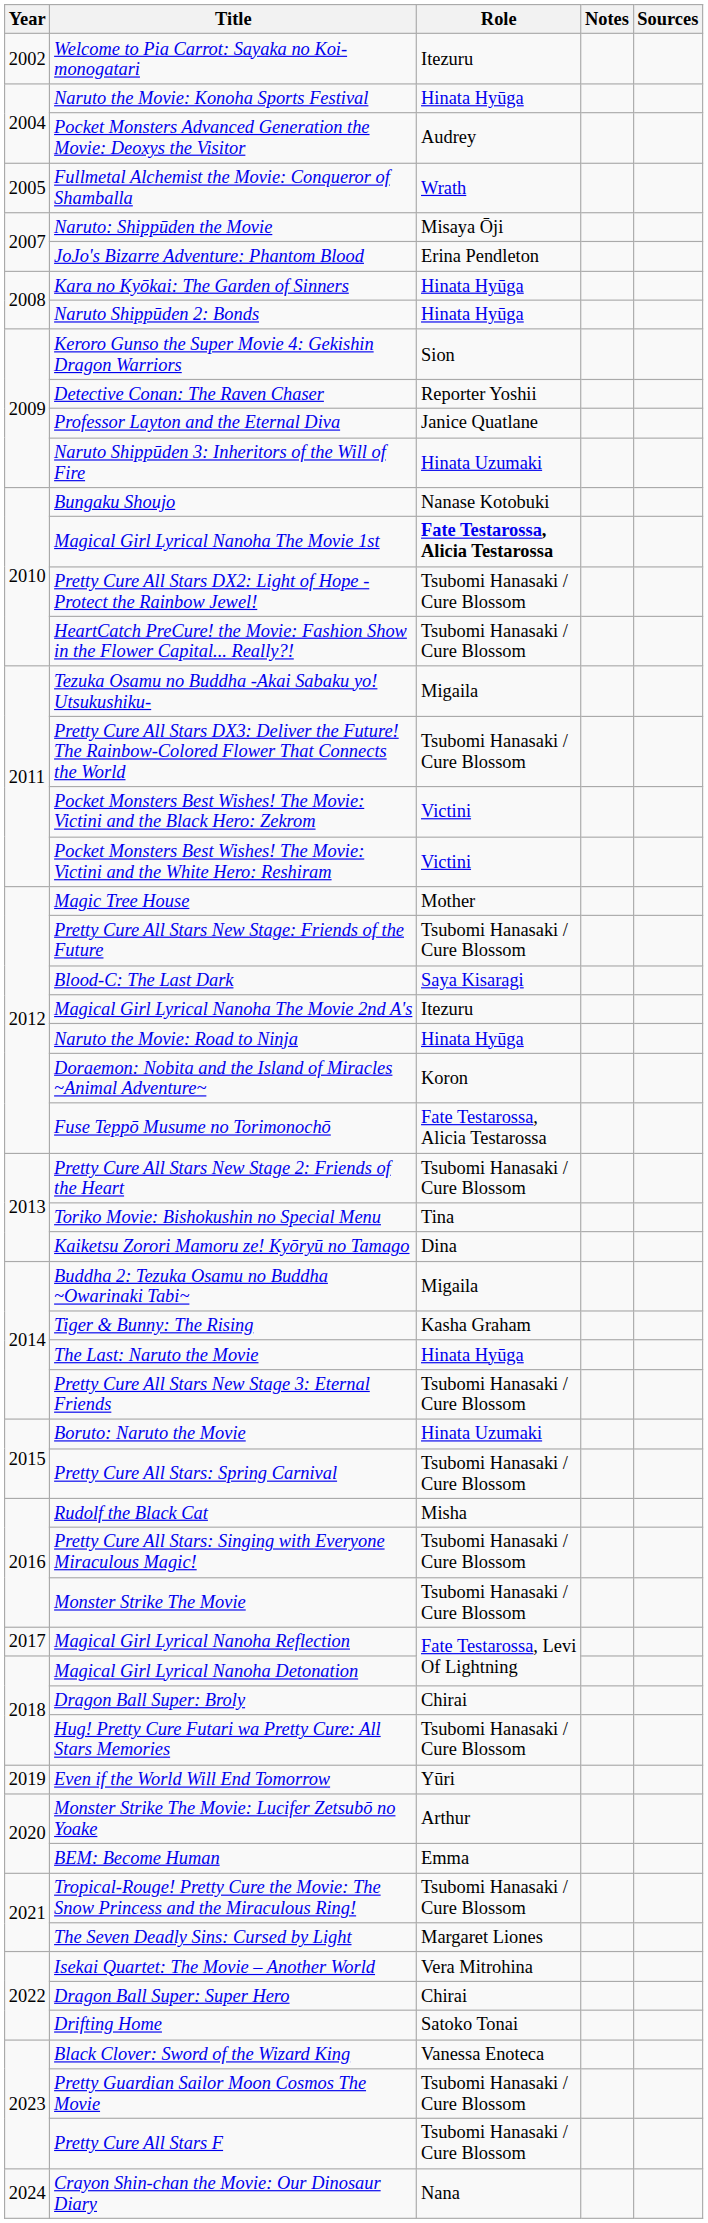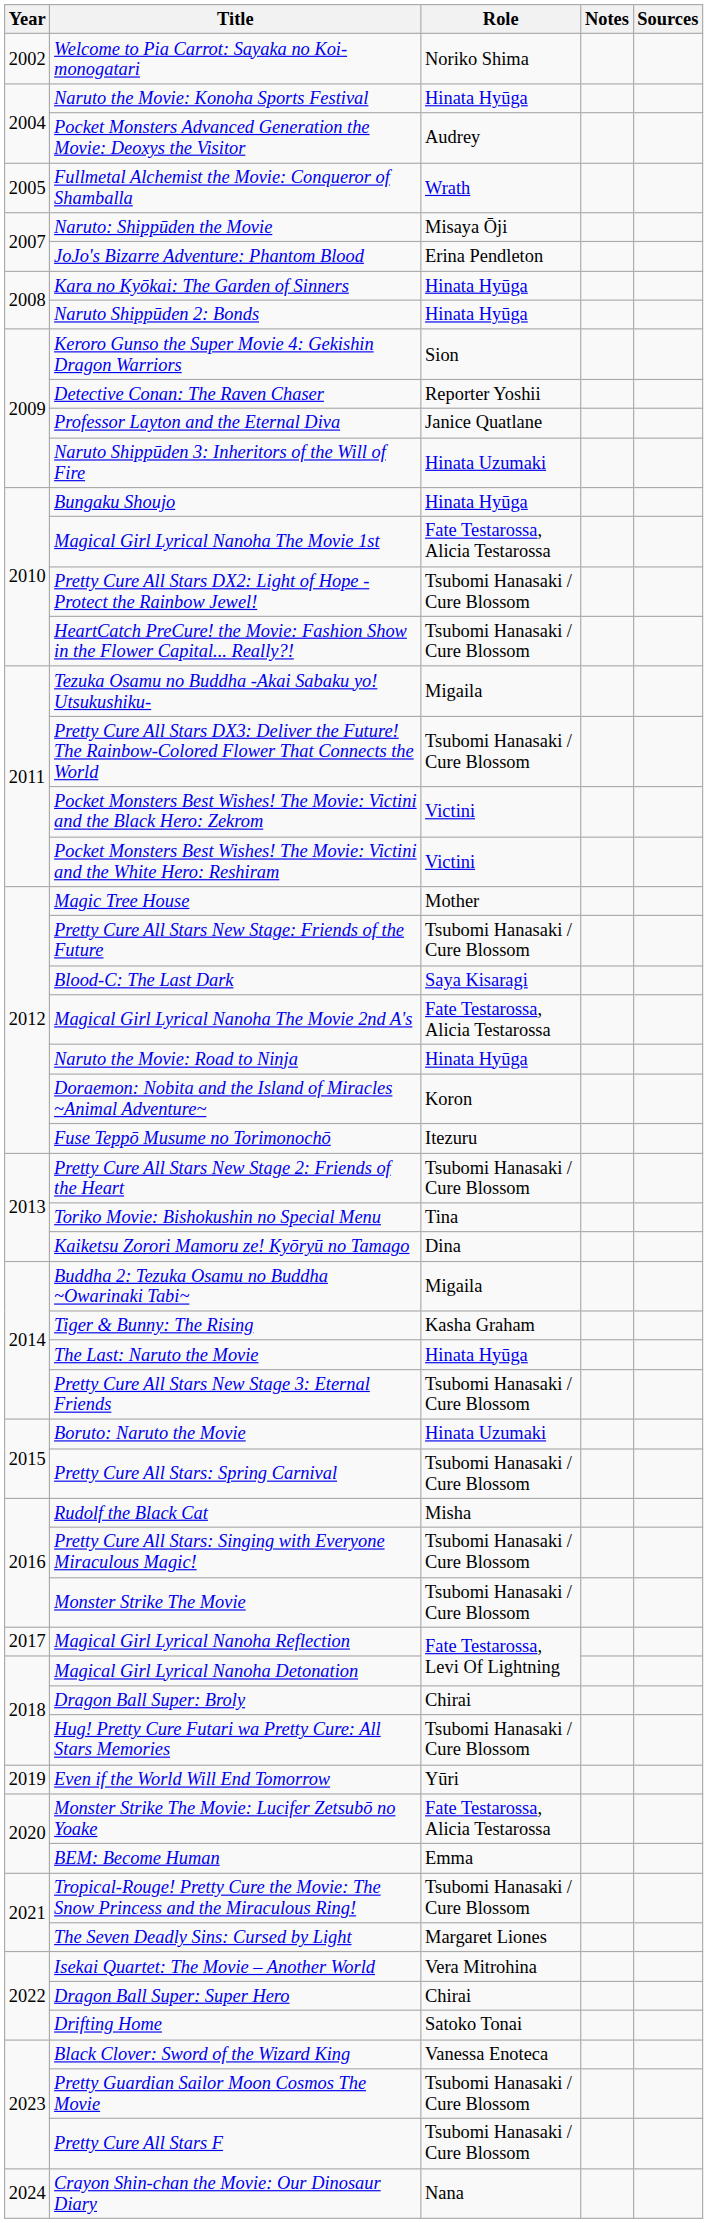Welcome to Pia Carrot: Sayaka no Koi-monogatari | Role: Itezuru -> Noriko Shima
Bungaku Shoujo | Role: Nanase Kotobuki -> Hinata Hyūga
Magical Girl Lyrical Nanoha The Movie 1st | Role: bold -> normal
Magical Girl Lyrical Nanoha The Movie 2nd A's | Role: Itezuru -> Fate Testarossa, Alicia Testarossa
Fuse Teppō Musume no Torimonochō | Role: Fate Testarossa, Alicia Testarossa -> Itezuru
Monster Strike The Movie: Lucifer Zetsubō no Yoake | Role: Arthur -> Fate Testarossa, Alicia Testarossa
